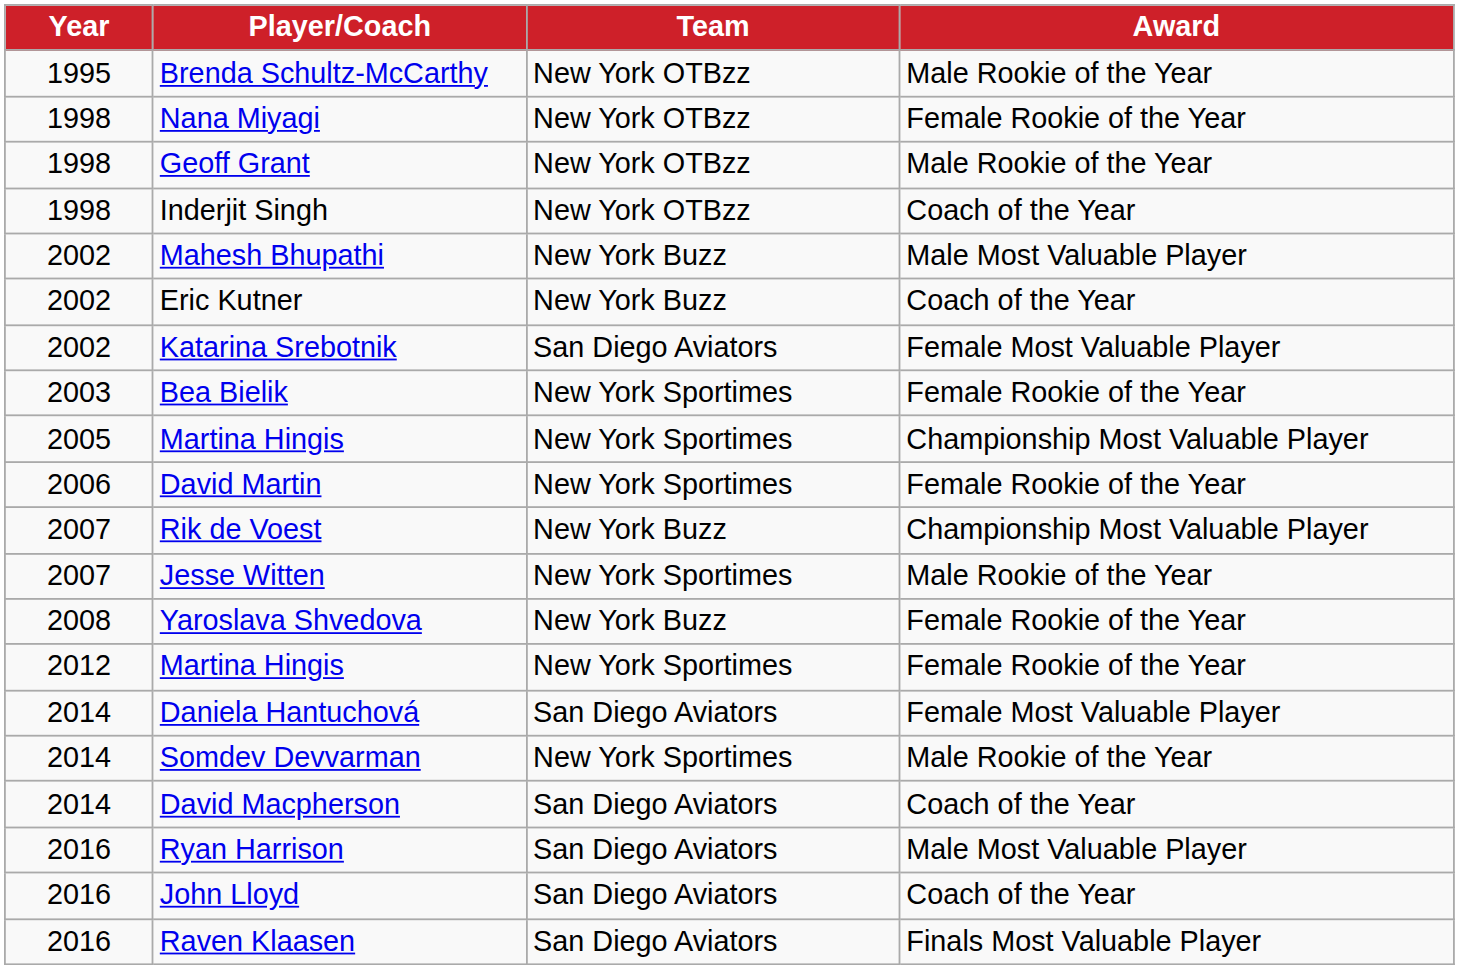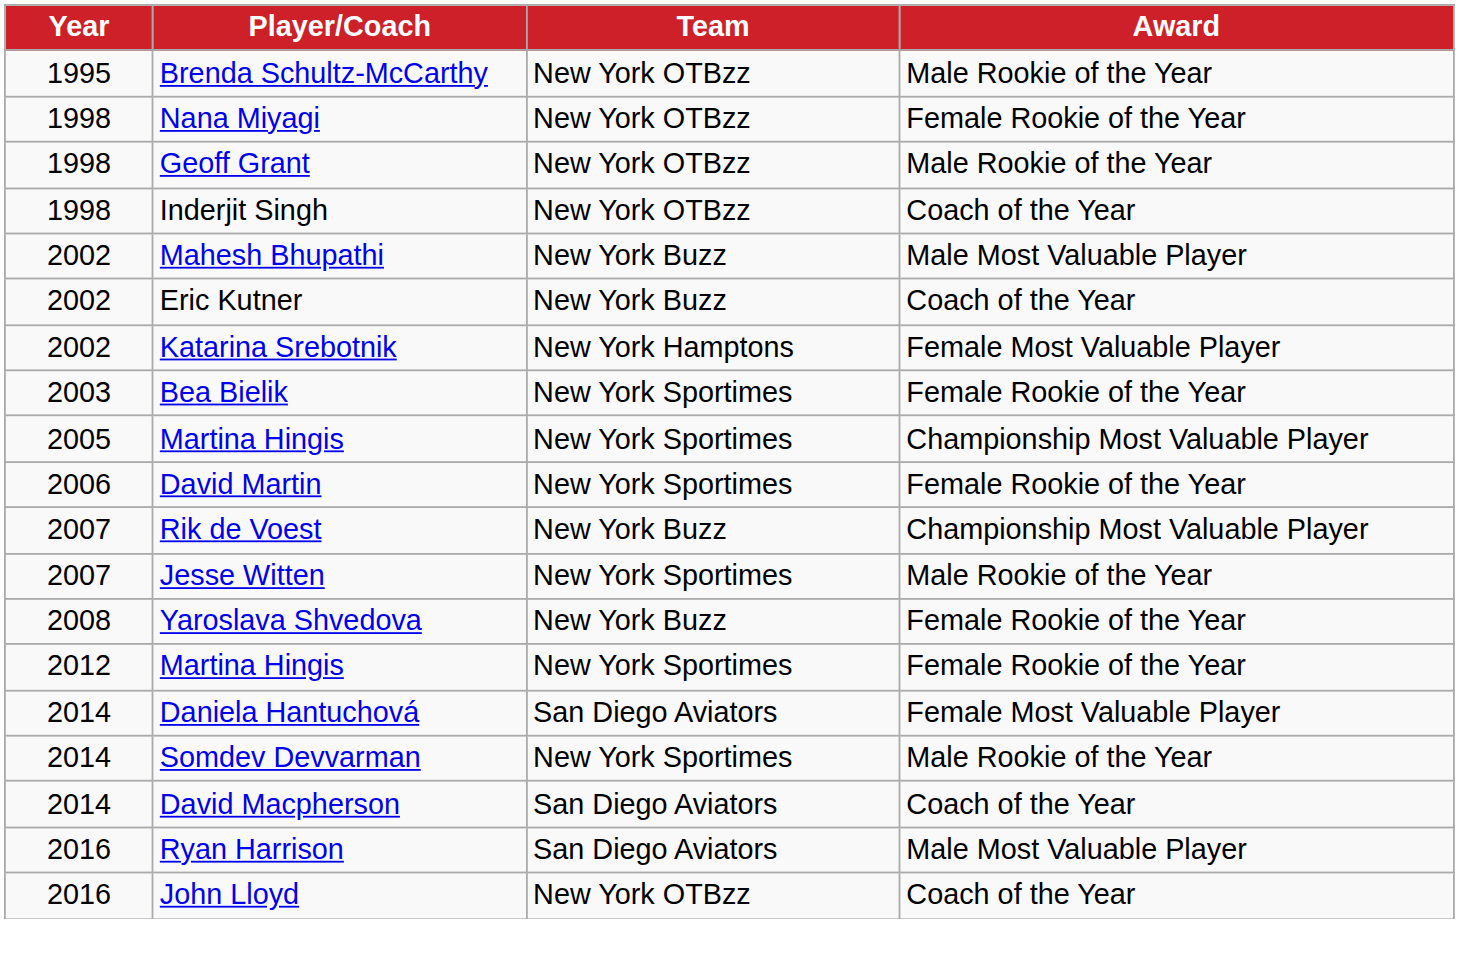Katarina Srebotnik | Team: San Diego Aviators -> New York Hamptons
John Lloyd | Team: San Diego Aviators -> New York OTBzz
- row: 2016 | Raven Klaasen | San Diego Aviators | Finals Most Valuable Player
